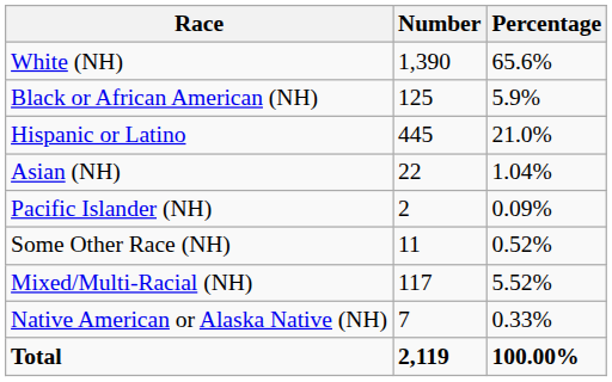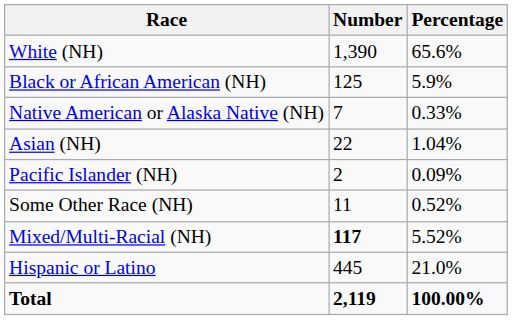rows swapped: Native American or Alaska Native (NH) <-> Hispanic or Latino
Mixed/Multi-Racial (NH) | Number: normal -> bold
